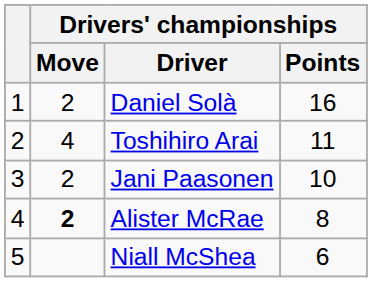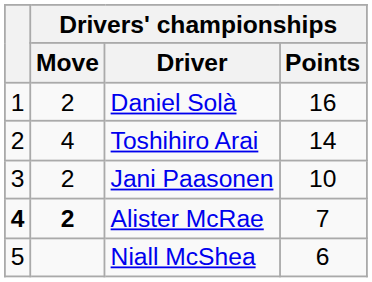Toshihiro Arai | Drivers' championships / Points: 11 -> 14
Alister McRae | column 1: normal -> bold
Alister McRae | Drivers' championships / Points: 8 -> 7
